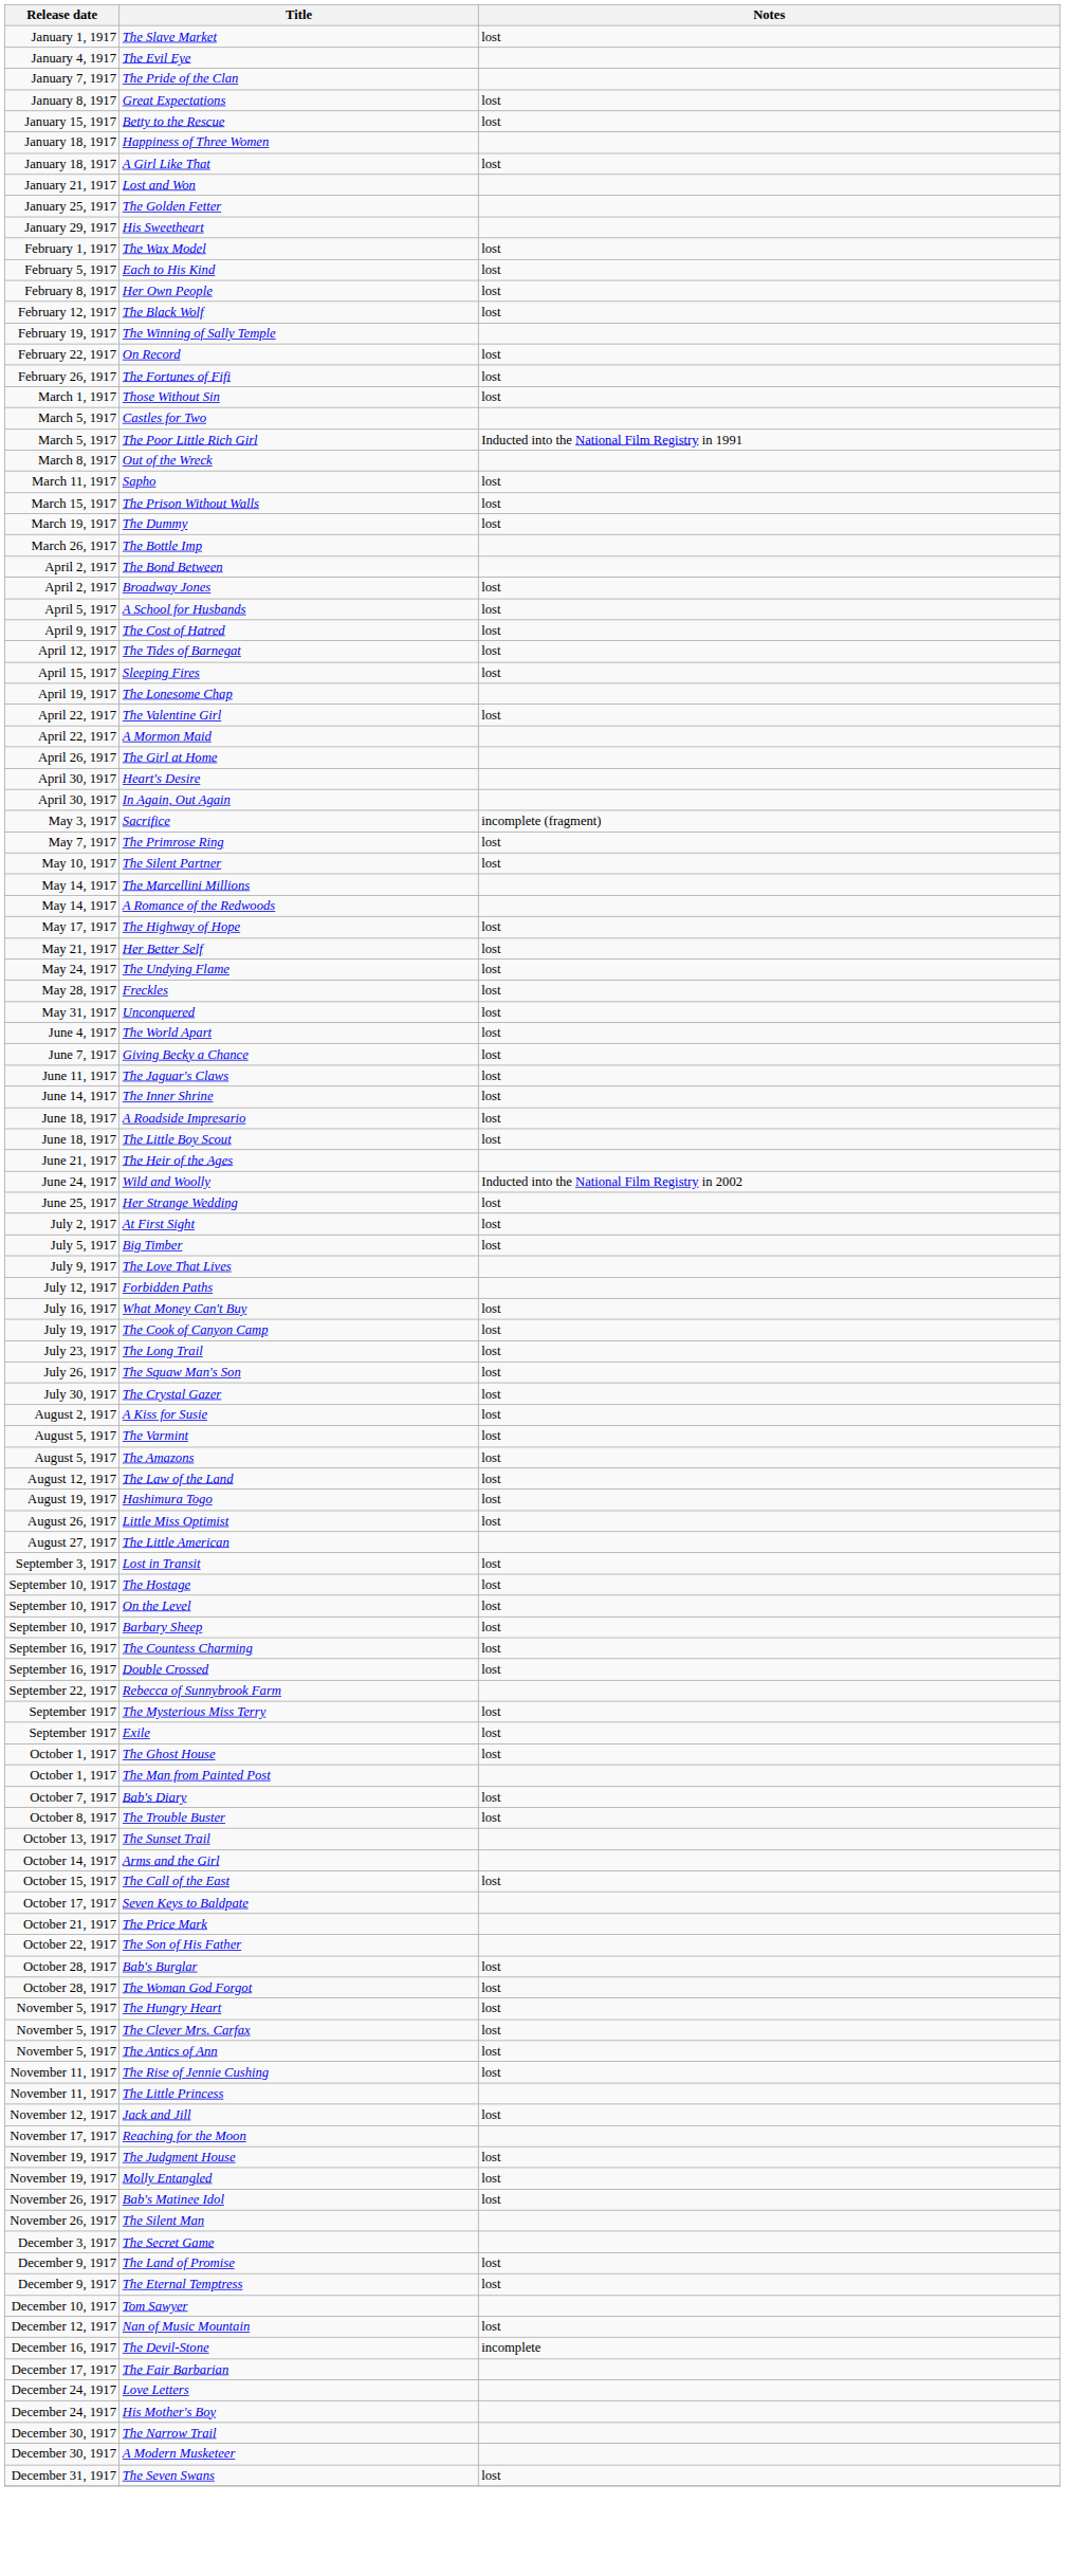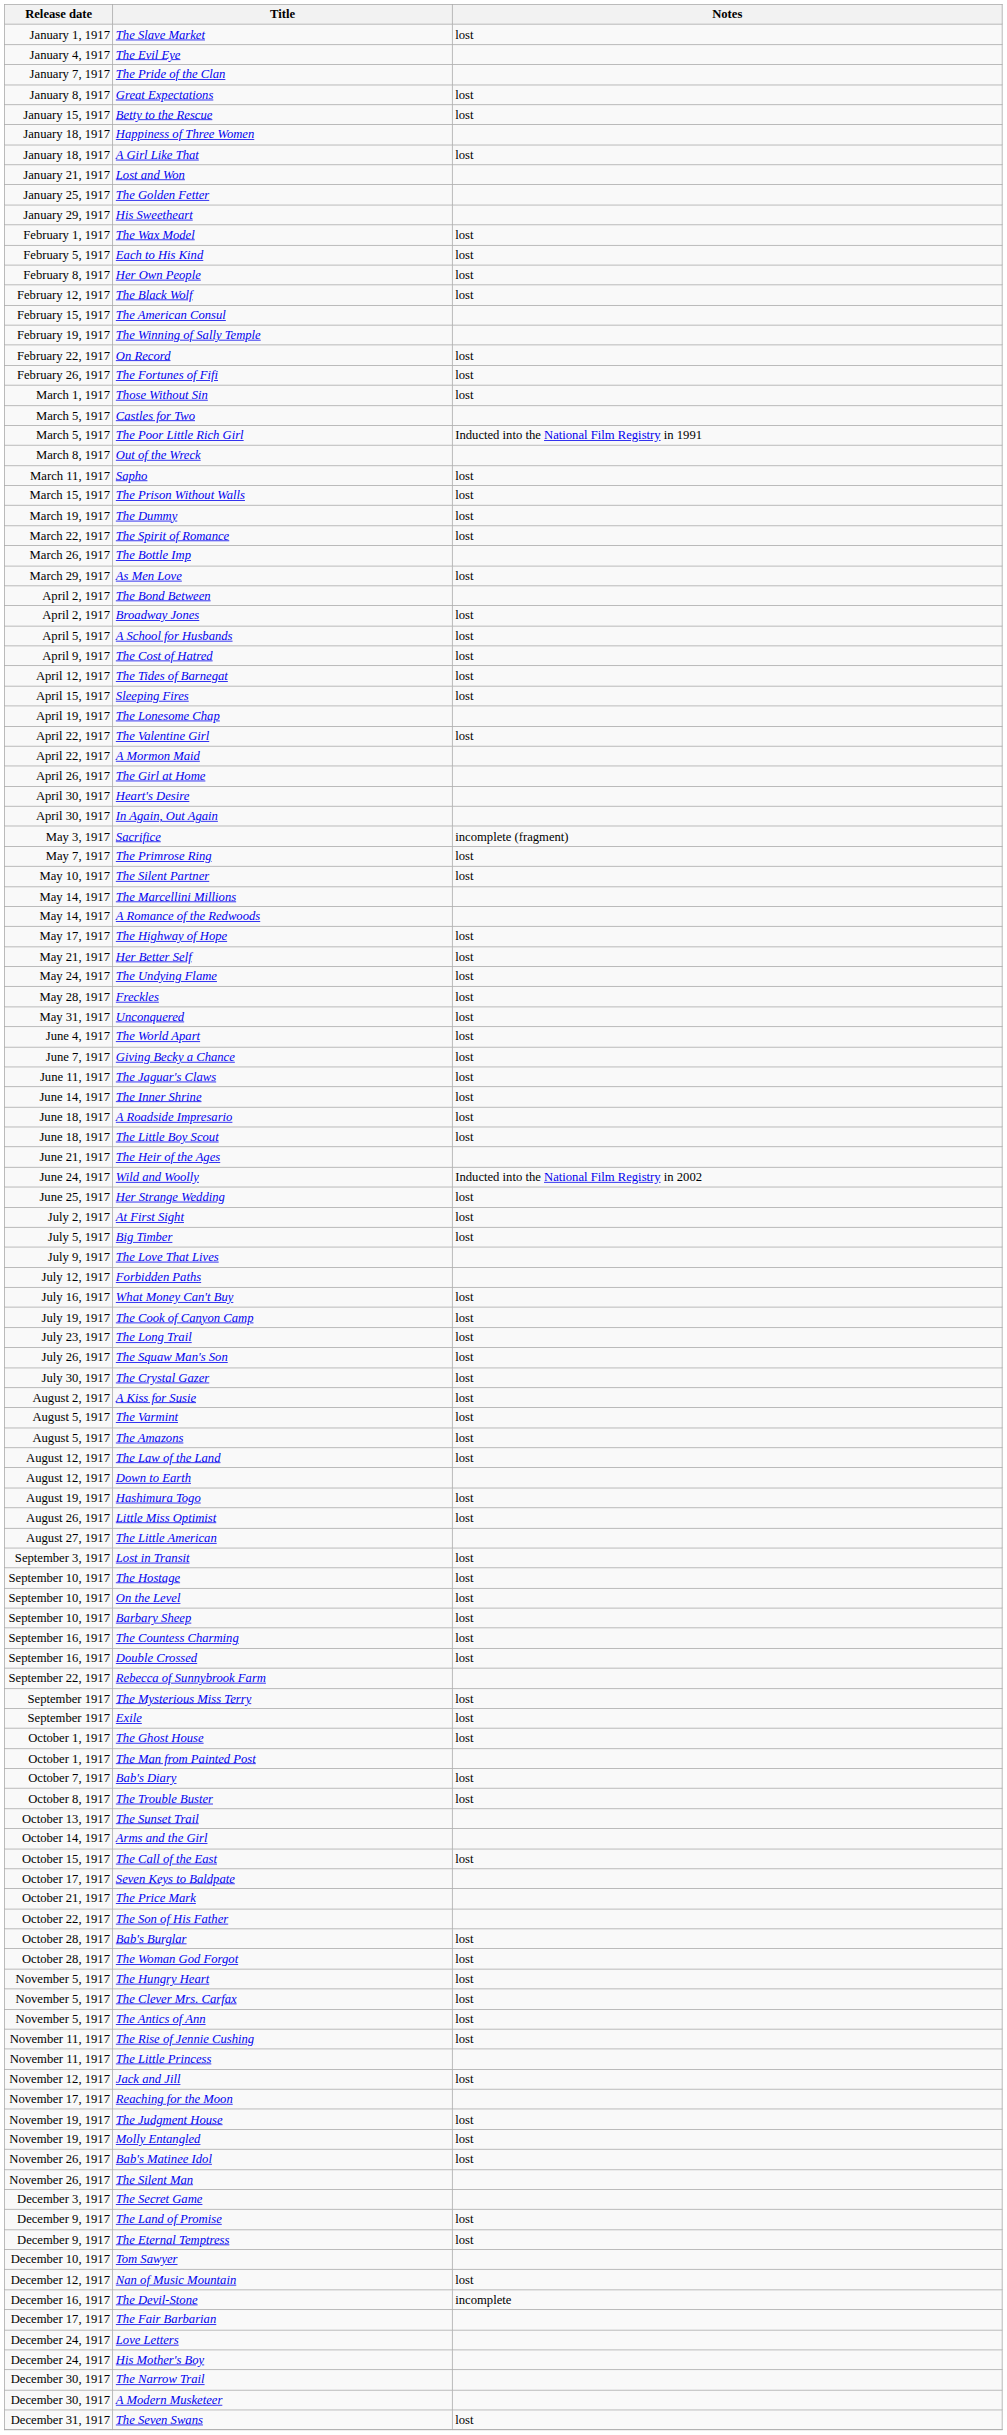+ row: February 15, 1917 | The American Consul
+ row: March 22, 1917 | The Spirit of Romance | lost
+ row: March 29, 1917 | As Men Love | lost
+ row: August 12, 1917 | Down to Earth
